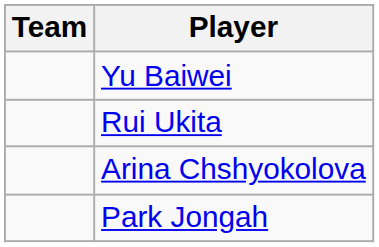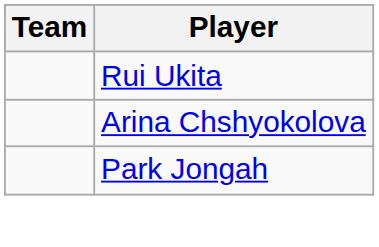- row: Yu Baiwei
